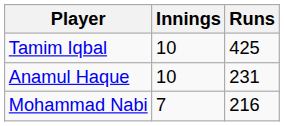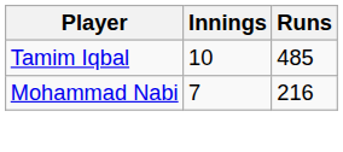Tamim Iqbal | Runs: 425 -> 485
- row: Anamul Haque | 10 | 231
